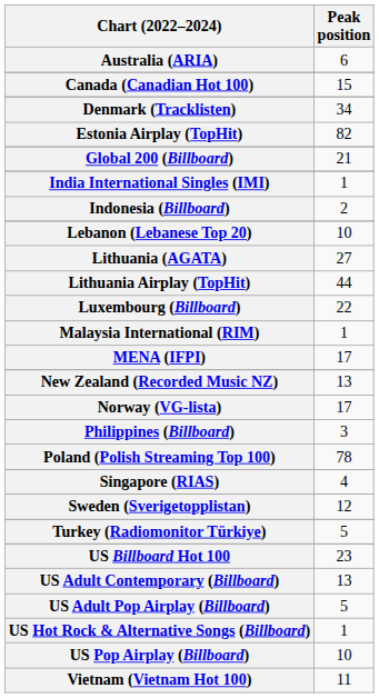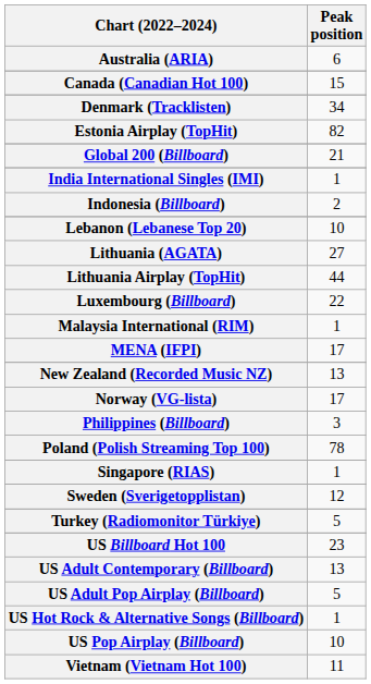Singapore (RIAS) | Peak position: 4 -> 1
